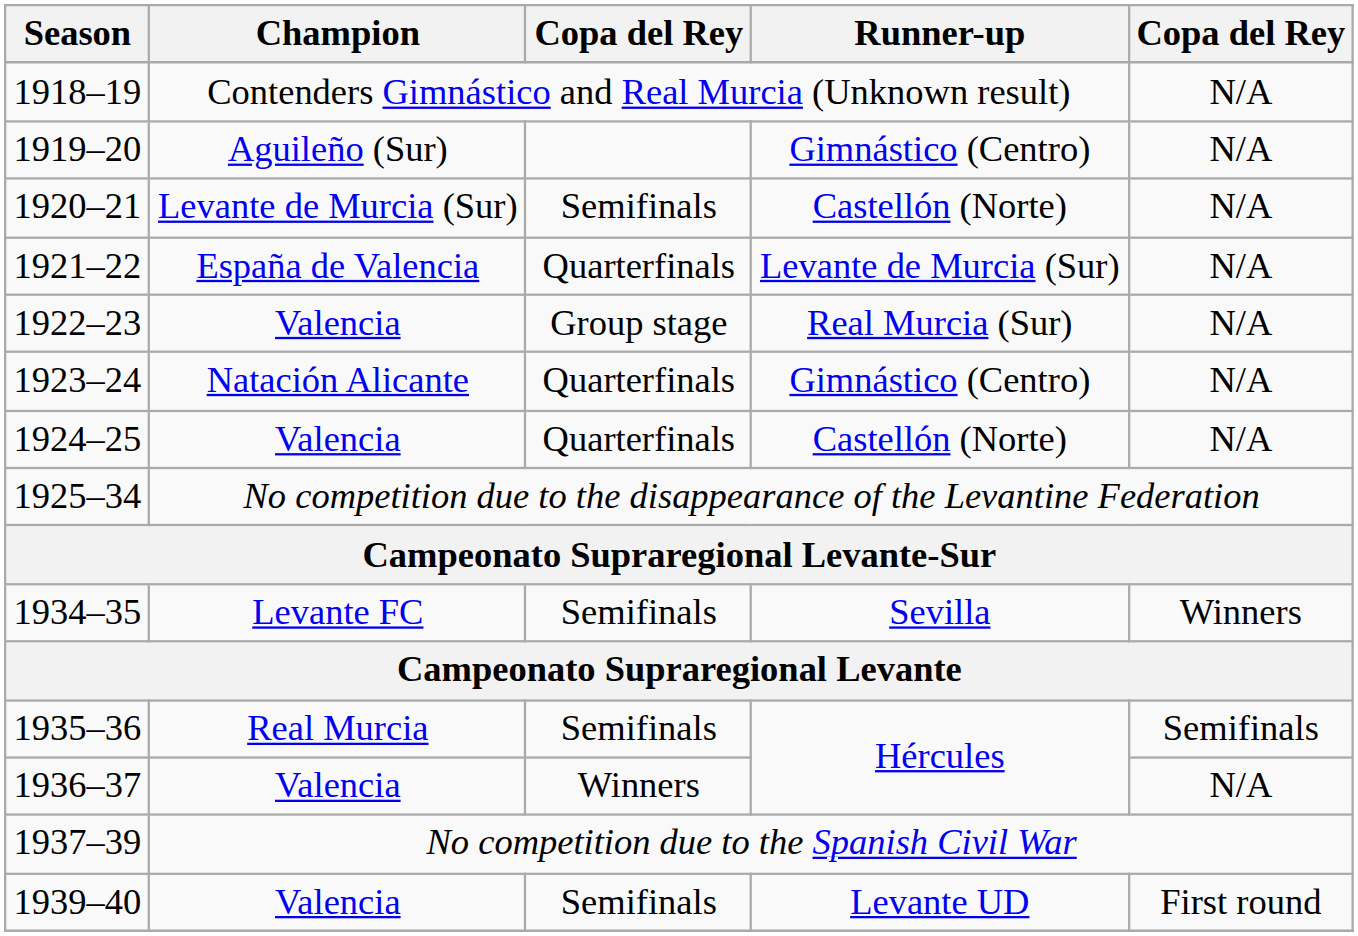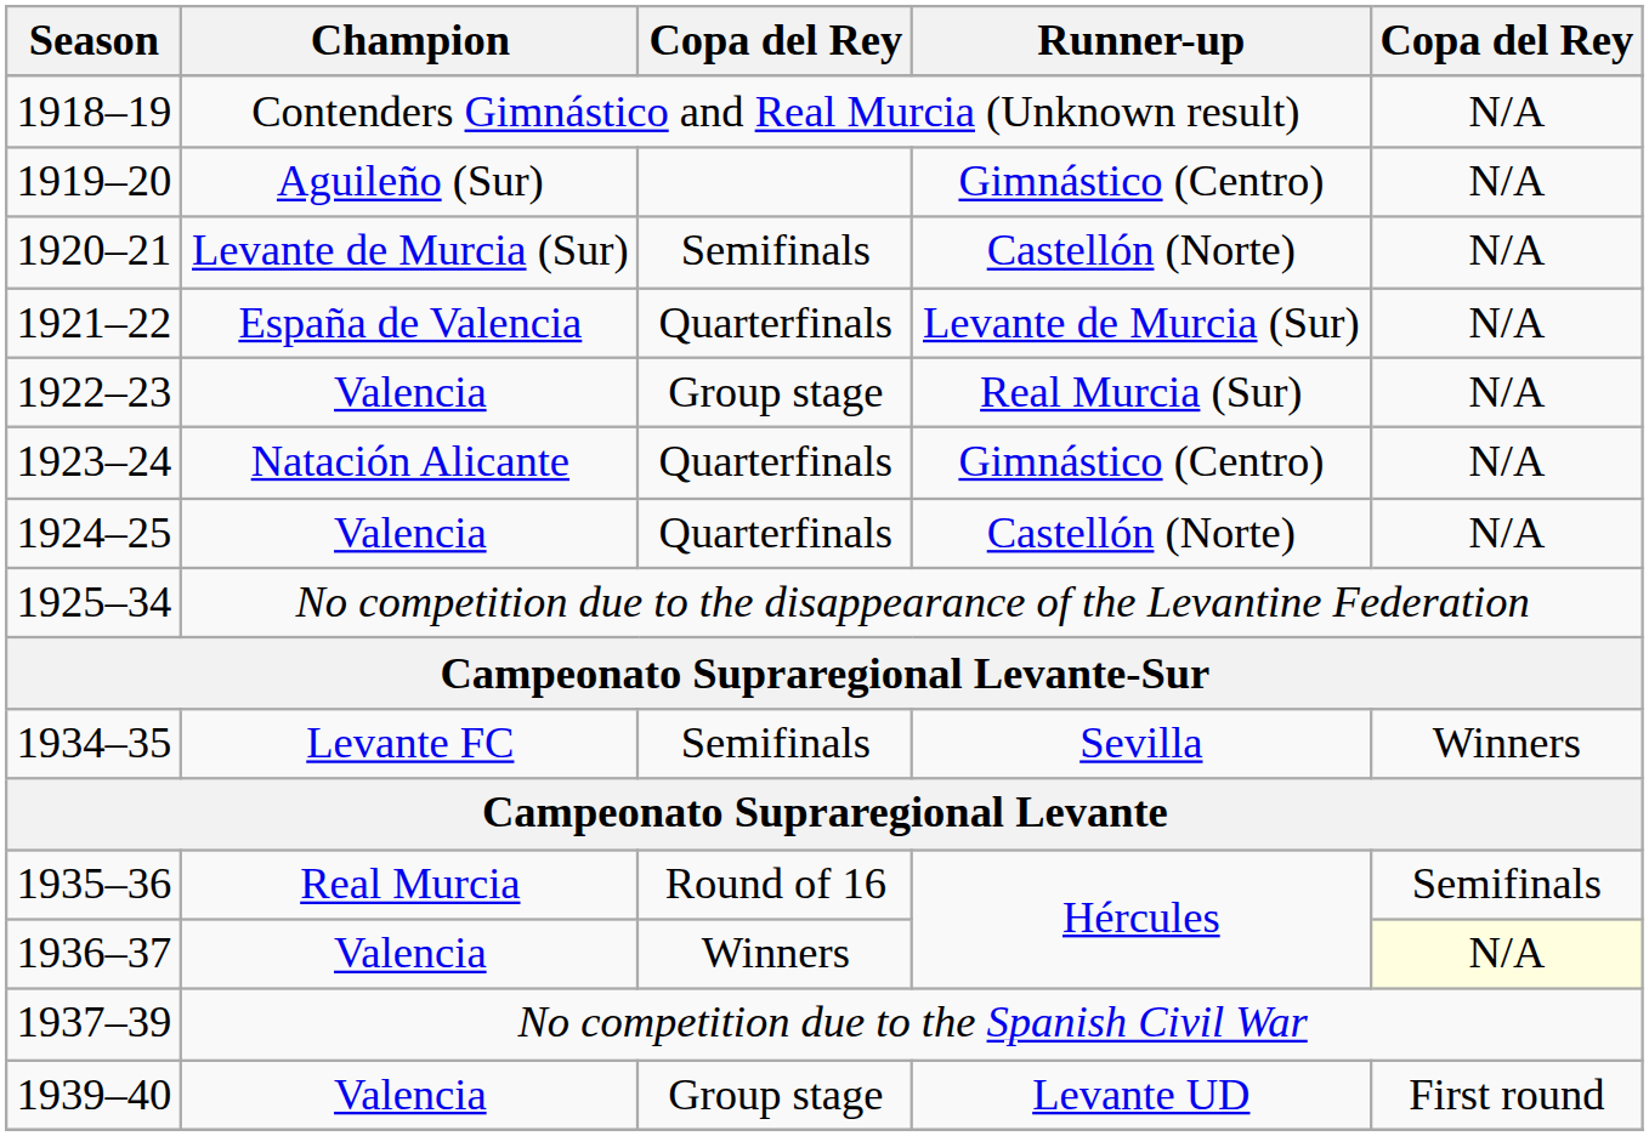1935–36 | column 3: Semifinals -> Round of 16
1936–37 | column 5: no background -> lightyellow background
1939–40 | column 3: Semifinals -> Group stage
